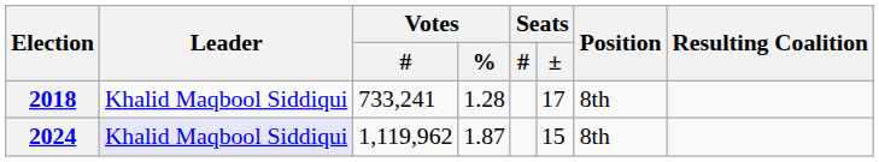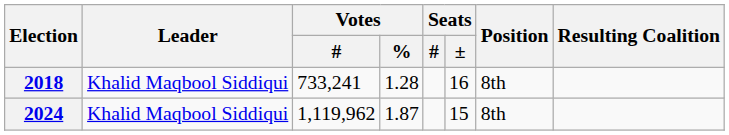2018 | Seats / ±: 17 -> 16
2024 | Leader: lavender background -> no background
